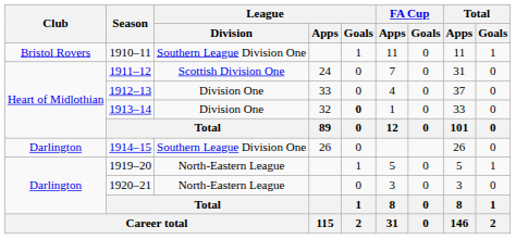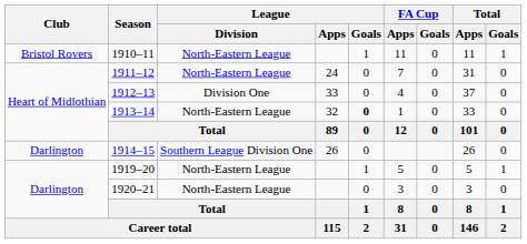1910–11 | League / Division: Southern League Division One -> North-Eastern League
1911–12 | League / Division: Scottish Division One -> North-Eastern League
1913–14 | League / Division: Division One -> North-Eastern League
